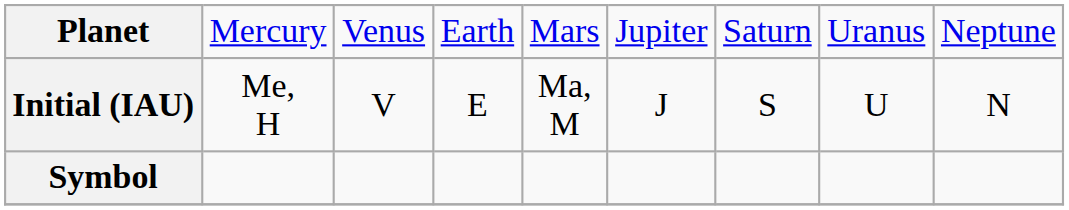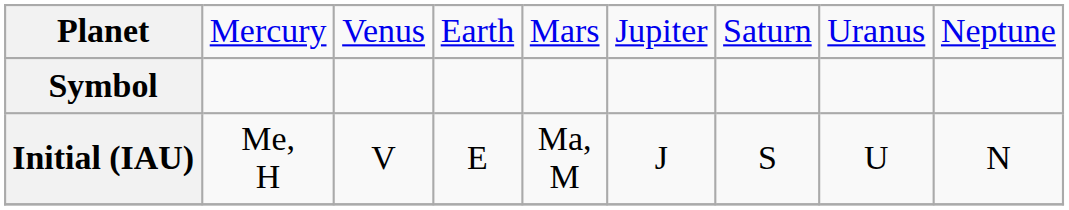rows swapped: Symbol <-> Initial (IAU)
